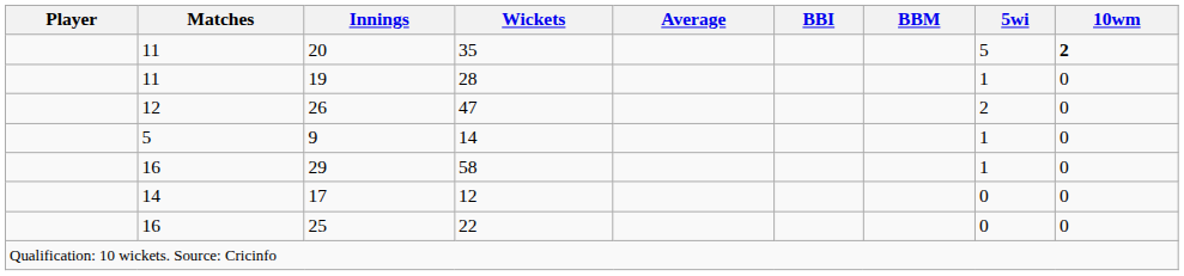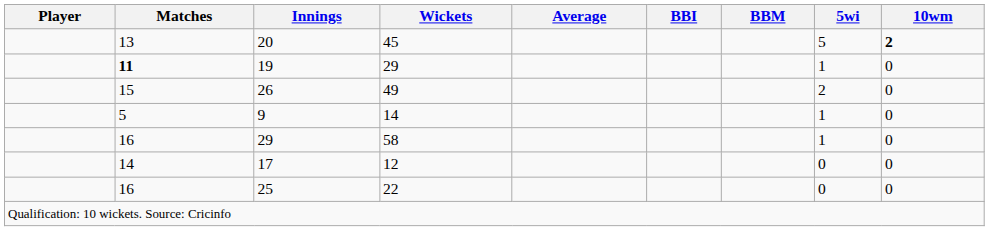20 | Matches: 11 -> 13
20 | Wickets: 35 -> 45
19 | Matches: normal -> bold
19 | Wickets: 28 -> 29
26 | Matches: 12 -> 15
26 | Wickets: 47 -> 49
